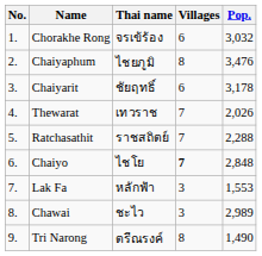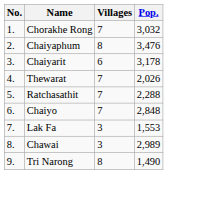- column: Thai name | จรเข้ร้อง | ไชยภูมิ | ชัยฤทธิ์ | เทวราช | ราชสถิตย์ | ไชโย | หลักฟ้า | ชะไว | ตรีณรงค์
Chorakhe Rong | Villages: 6 -> 7
Chaiyo | Villages: bold -> normal
